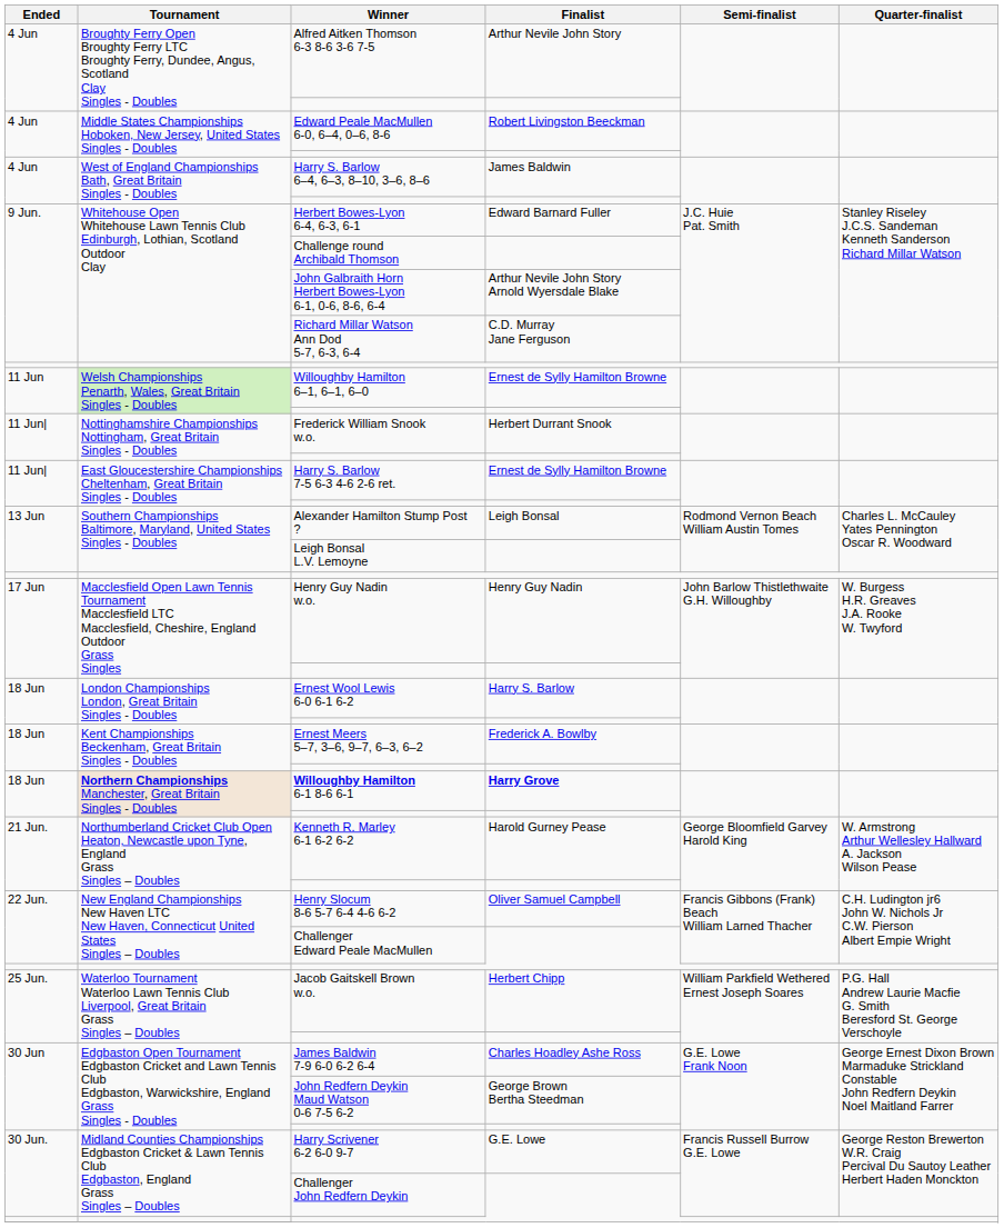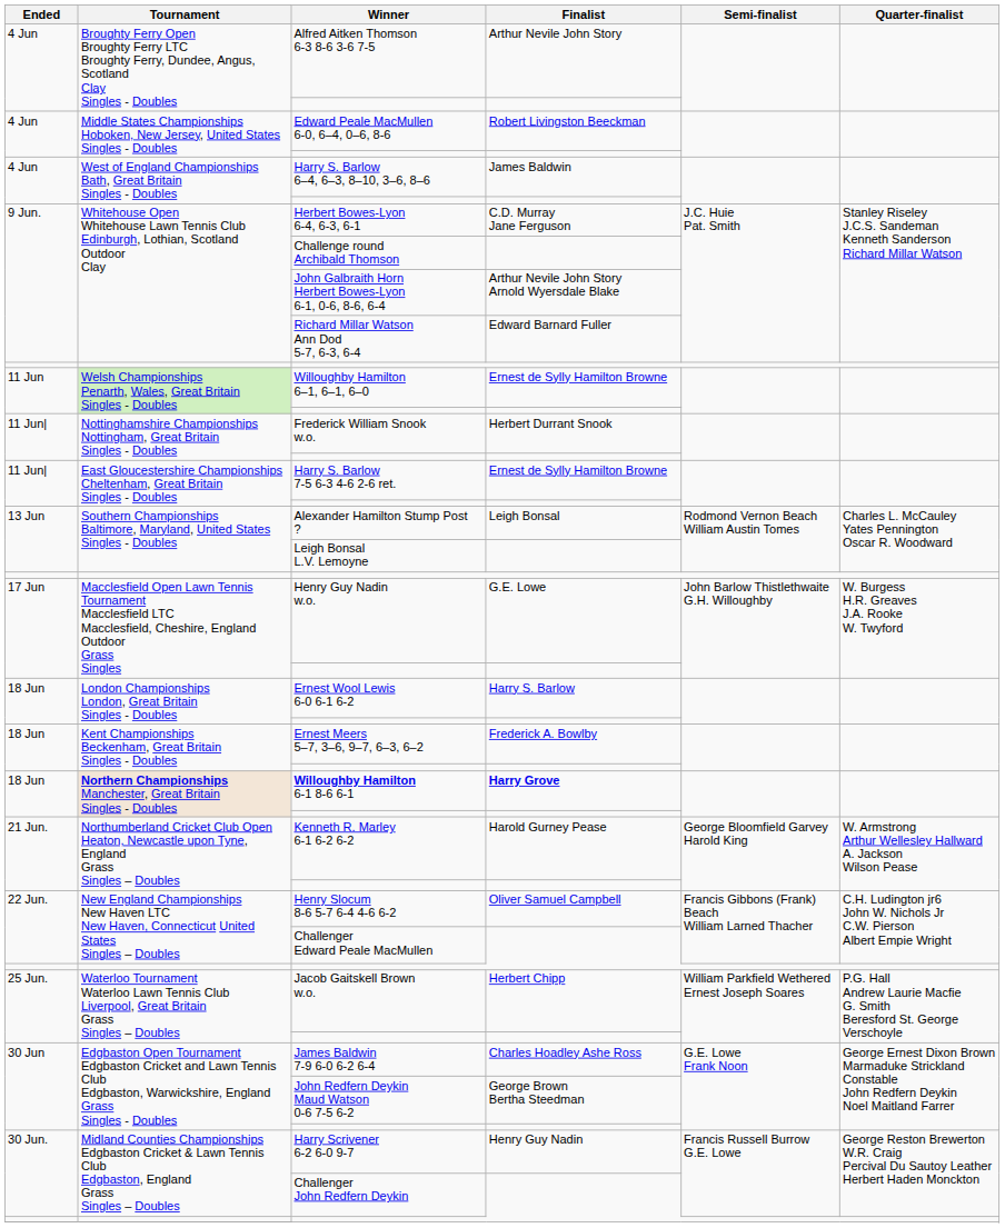Herbert Bowes-Lyon 6-4, 6-3, 6-1 | Finalist: Edward Barnard Fuller -> C.D. Murray Jane Ferguson
Richard Millar Watson Ann Dod 5-7, 6-3, 6-4 | Finalist: C.D. Murray Jane Ferguson -> Edward Barnard Fuller
Henry Guy Nadin w.o. | Finalist: Henry Guy Nadin -> G.E. Lowe
Harry Scrivener 6-2 6-0 9-7 | Finalist: G.E. Lowe -> Henry Guy Nadin
